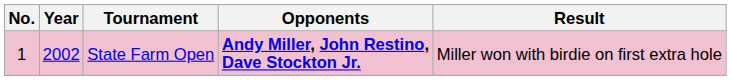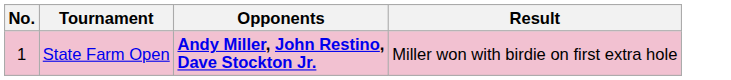- column: Year | 2002
